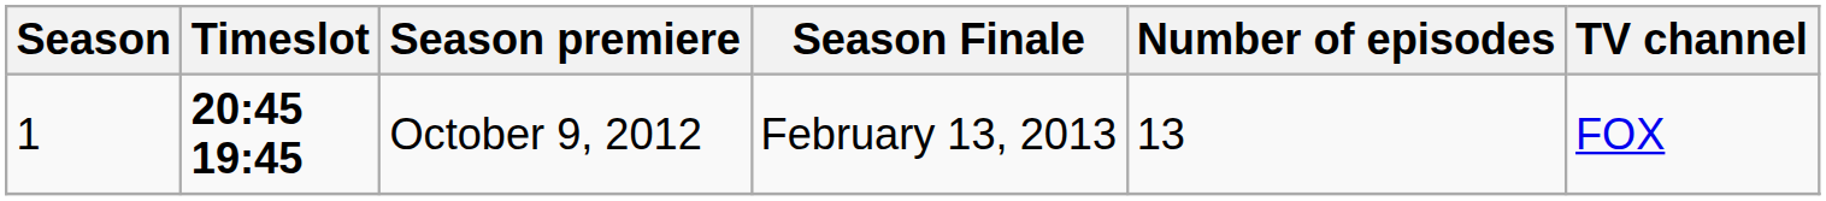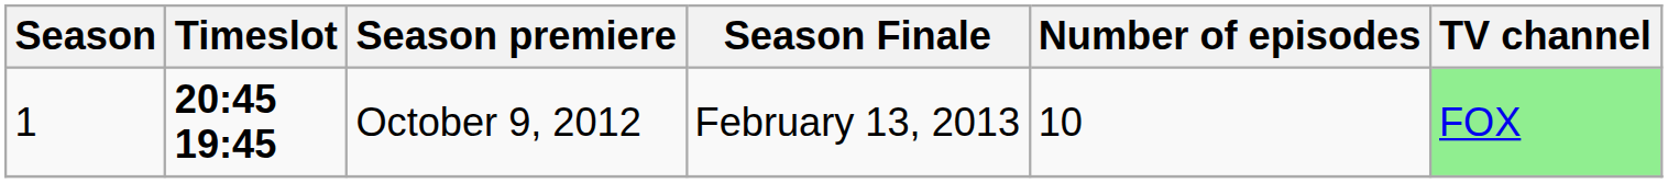October 9, 2012 | Number of episodes: 13 -> 10
October 9, 2012 | TV channel: no background -> lightgreen background
